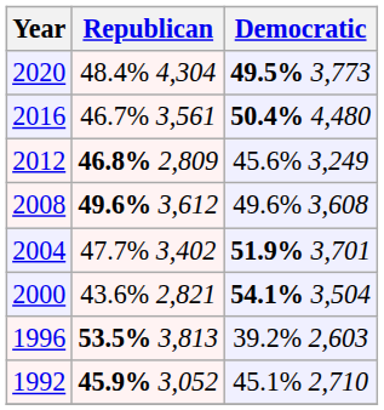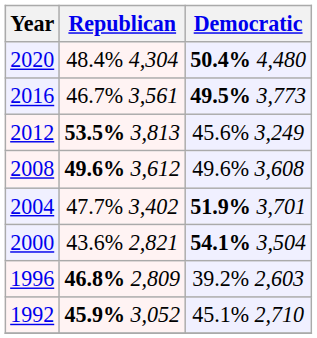2020 | Democratic: 49.5% 3,773 -> 50.4% 4,480
2016 | Democratic: 50.4% 4,480 -> 49.5% 3,773
2012 | Republican: 46.8% 2,809 -> 53.5% 3,813
1996 | Republican: 53.5% 3,813 -> 46.8% 2,809
